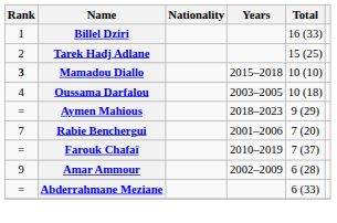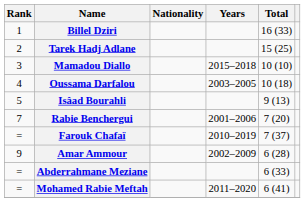Mamadou Diallo | Rank: bold -> normal
+ row: 5 | Isâad Bourahli | 9 (13)
- row: = | Aymen Mahious | 2018–2023 | 9 (29)
+ row: = | Mohamed Rabie Meftah | 2011–2020 | 6 (41)
